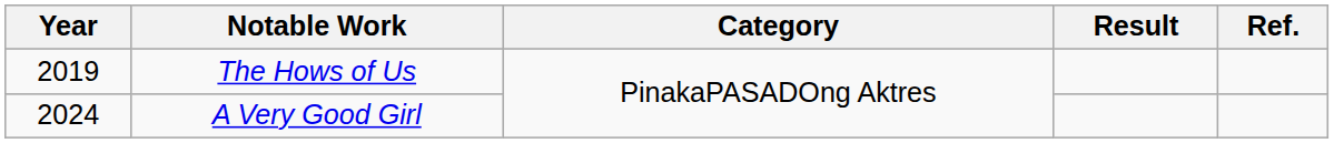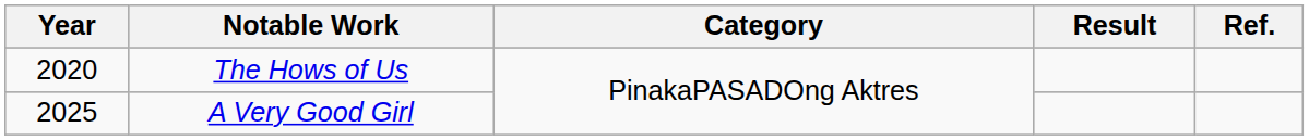The Hows of Us | Year: 2019 -> 2020
A Very Good Girl | Year: 2024 -> 2025
